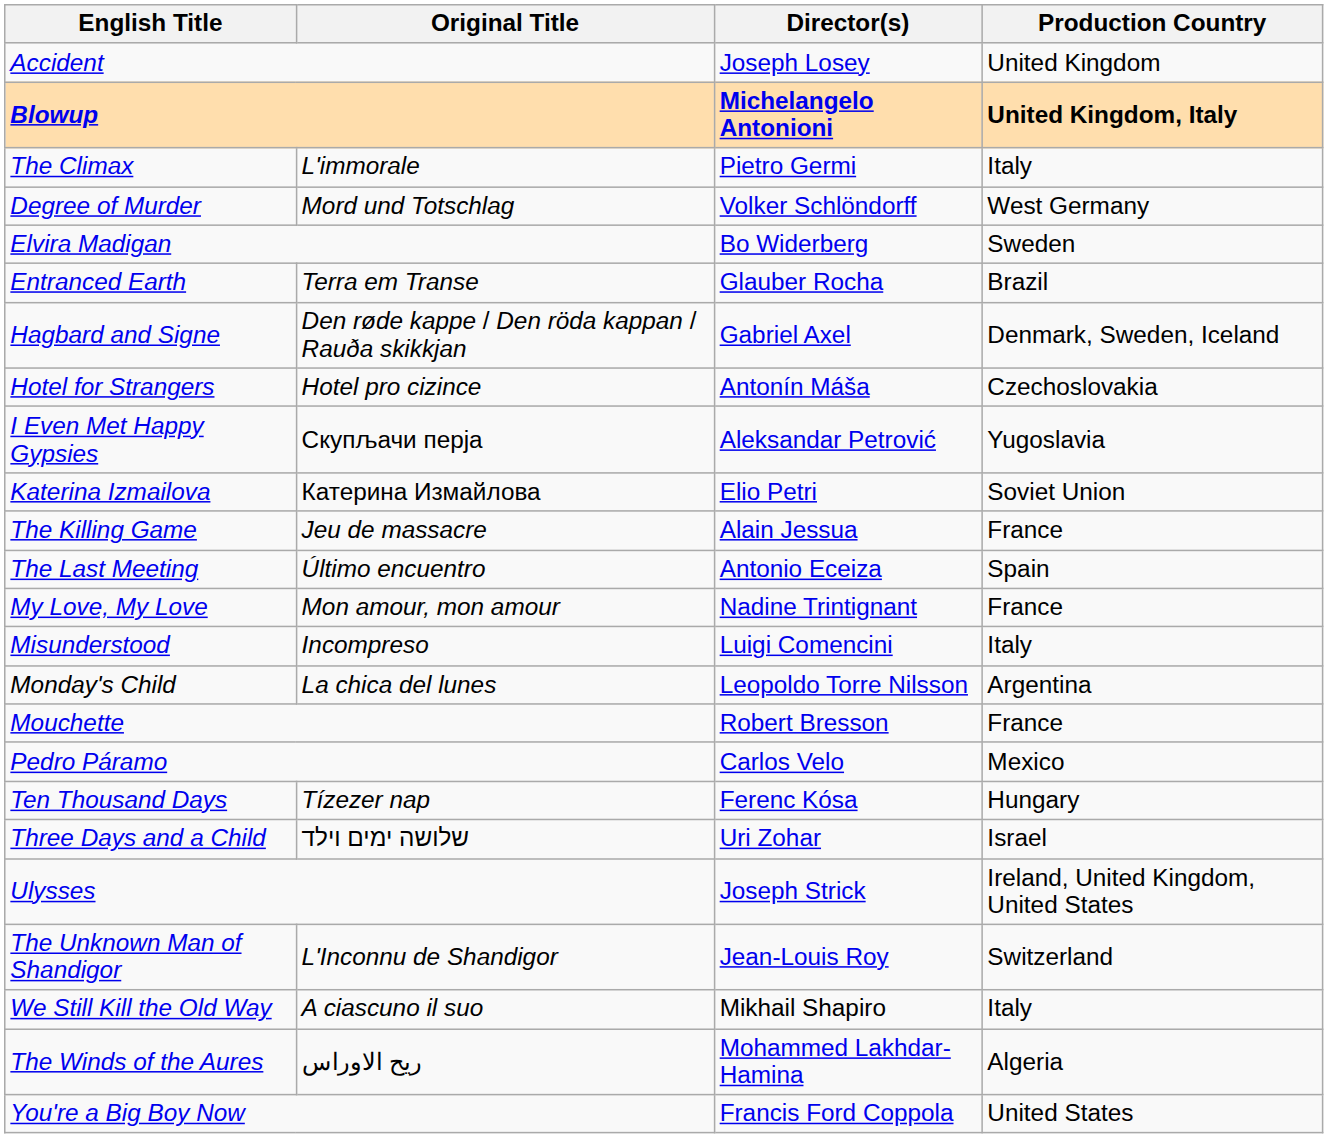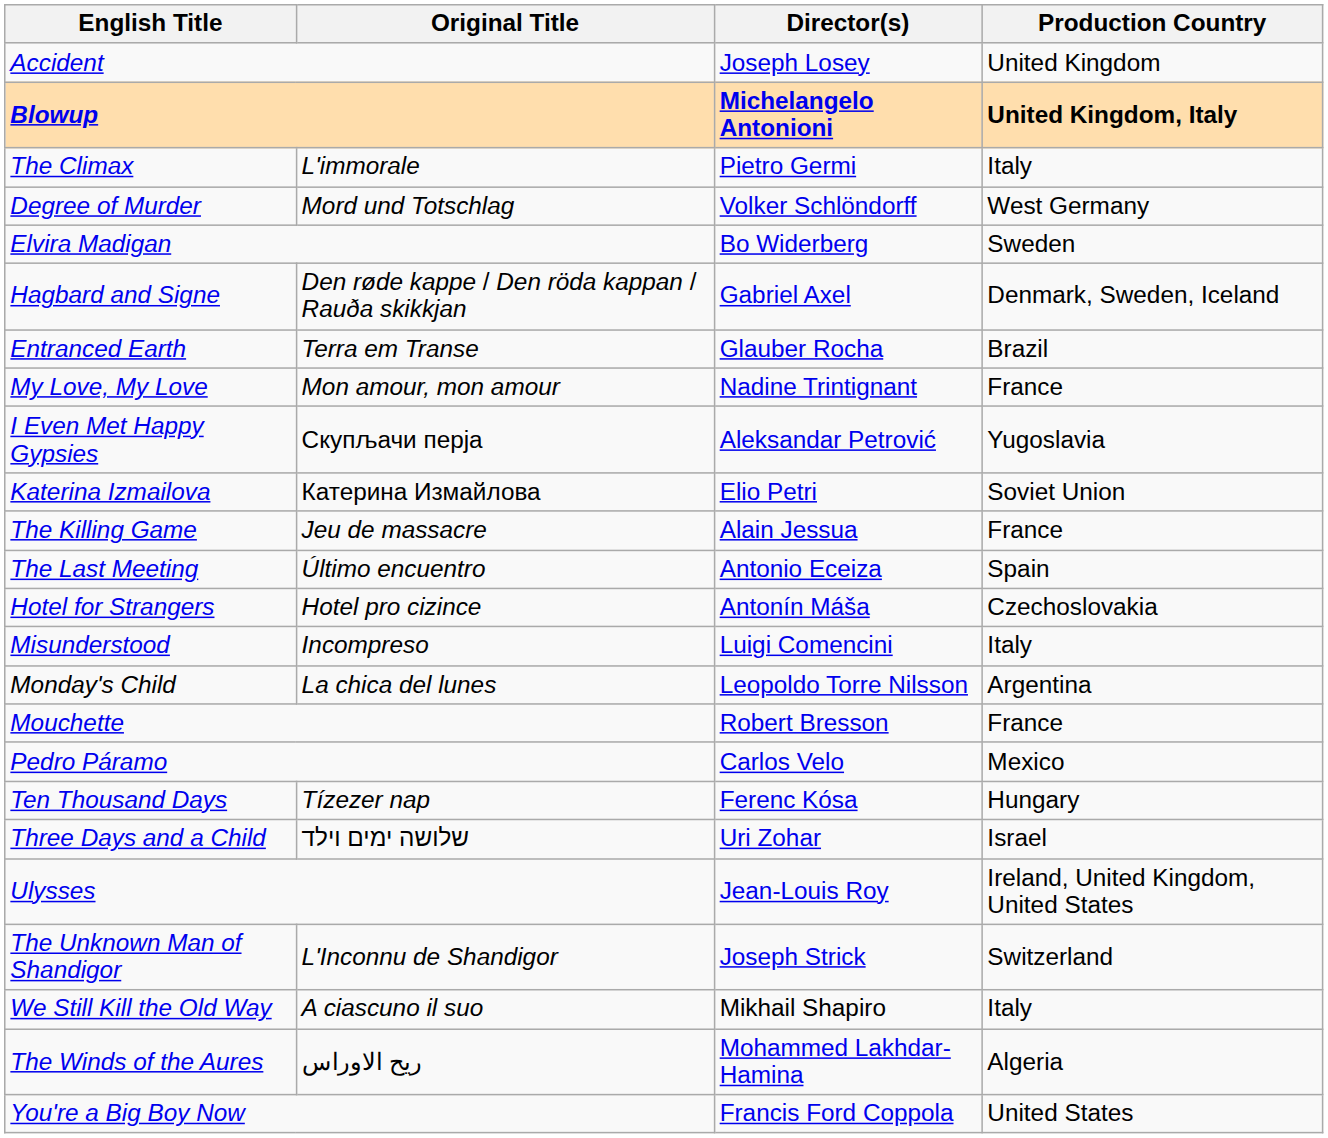rows swapped: Entranced Earth <-> Hagbard and Signe
rows swapped: Hotel for Strangers <-> My Love, My Love
Ulysses | Director(s): Joseph Strick -> Jean-Louis Roy
The Unknown Man of Shandigor | Director(s): Jean-Louis Roy -> Joseph Strick
